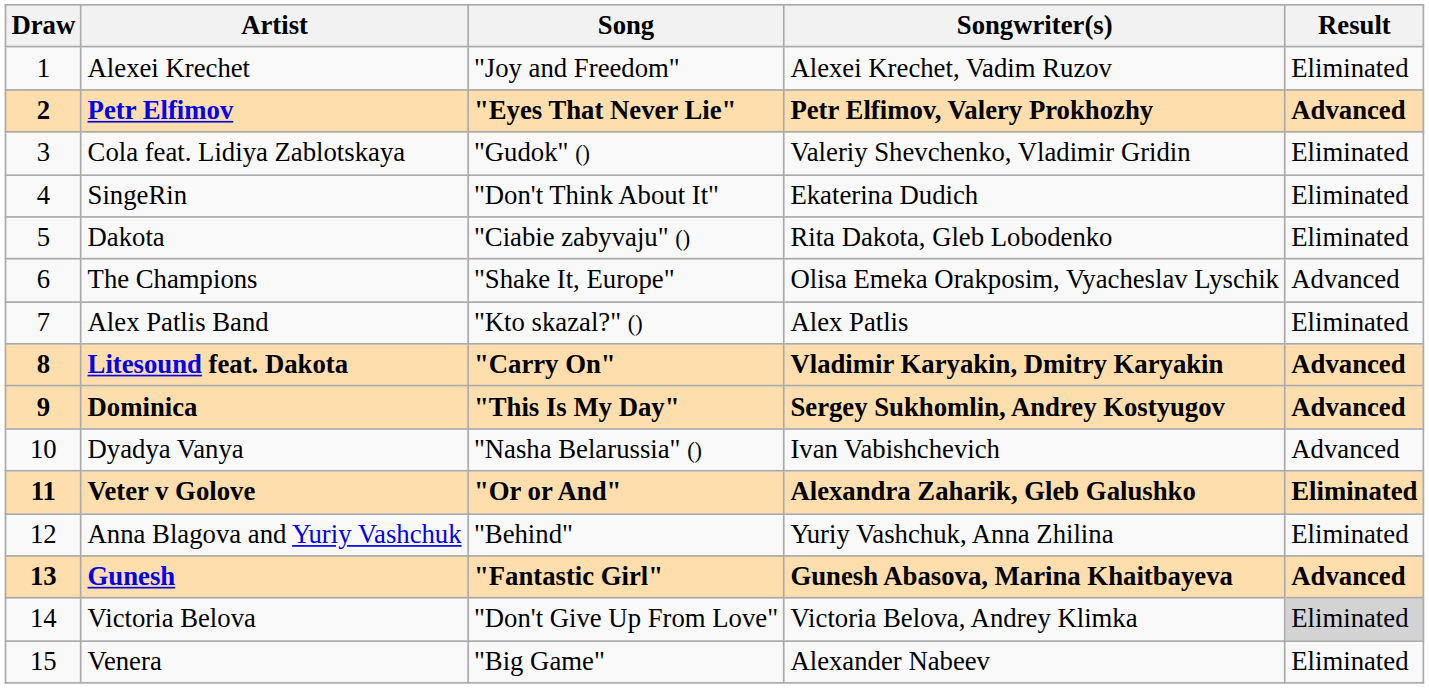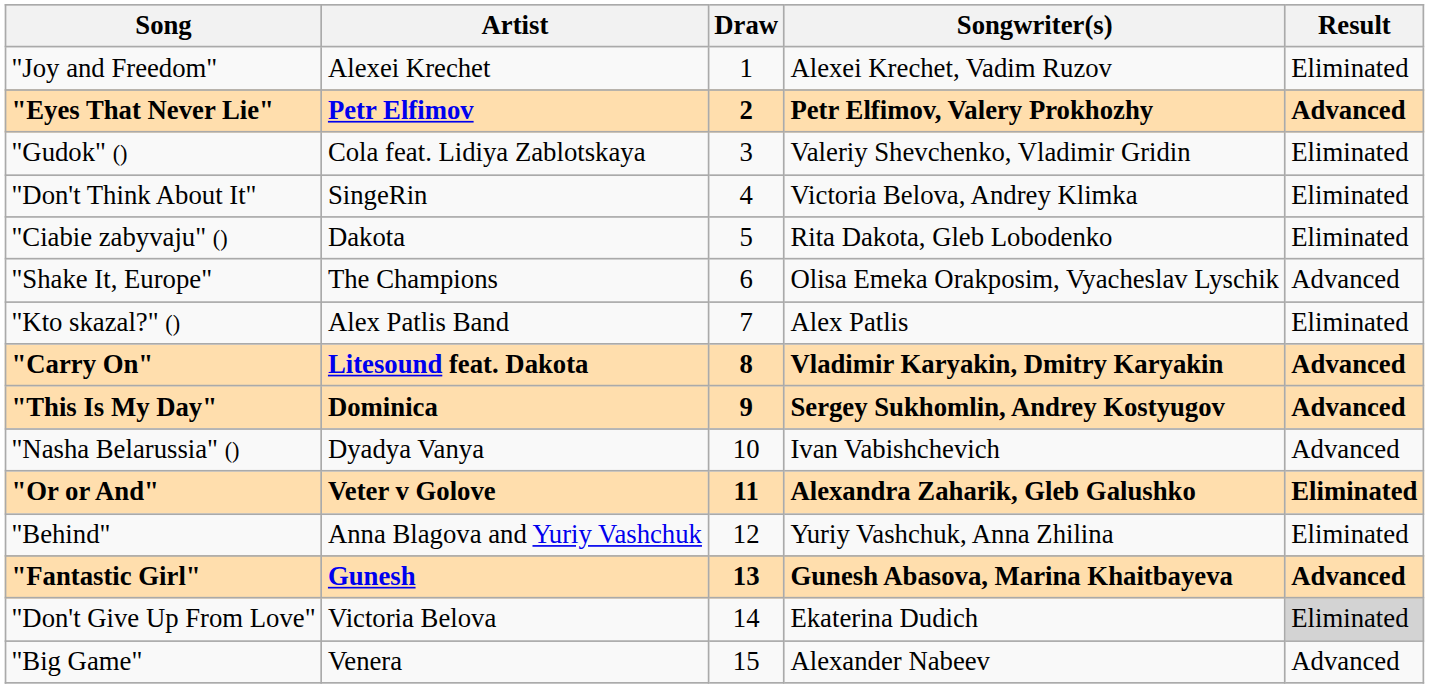columns swapped: Draw <-> Song
SingeRin | Songwriter(s): Ekaterina Dudich -> Victoria Belova, Andrey Klimka
Victoria Belova | Songwriter(s): Victoria Belova, Andrey Klimka -> Ekaterina Dudich
Venera | Result: Eliminated -> Advanced
